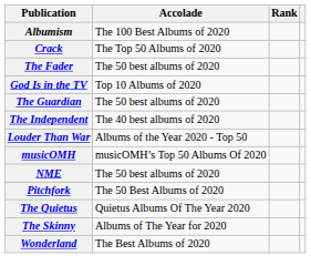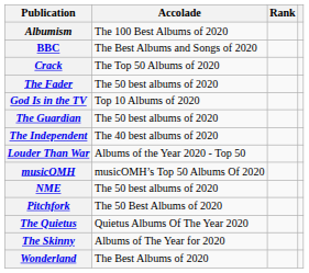+ row: BBC | The Best Albums and Songs of 2020
